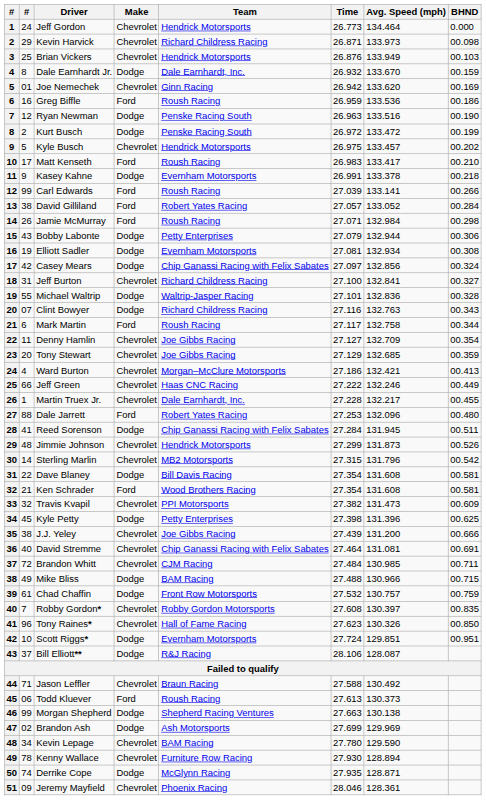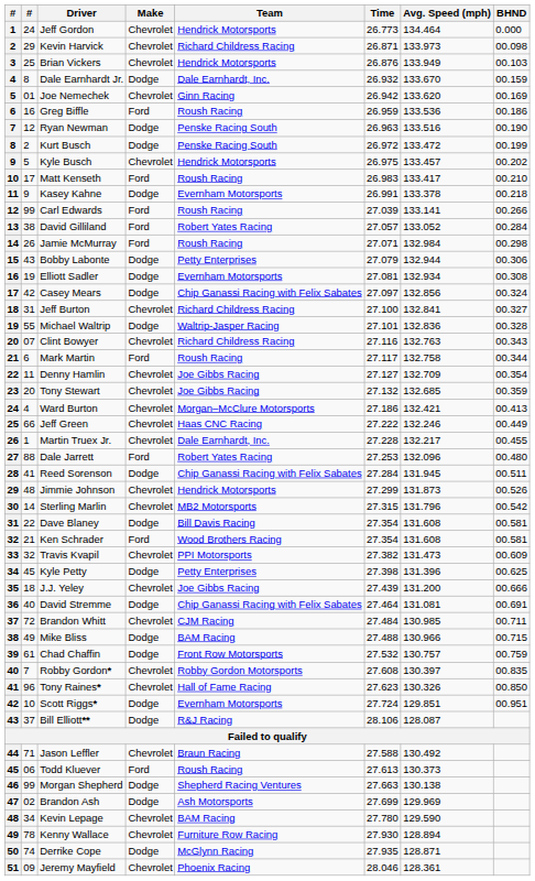Clint Bowyer | Make: Dodge -> Chevrolet
Tony Stewart | Time: 27.129 -> 27.132
J.J. Yeley | column 2: 38 -> 18
David Stremme | Make: Chevrolet -> Dodge
